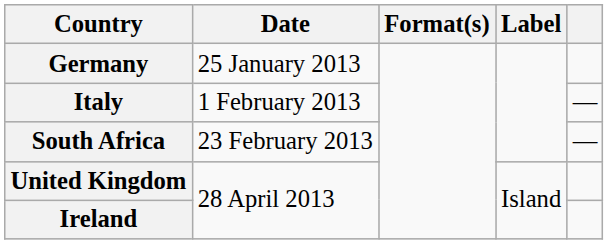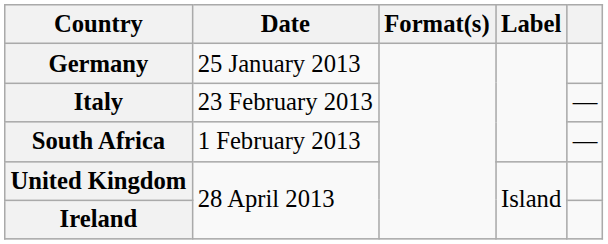Italy | Date: 1 February 2013 -> 23 February 2013
South Africa | Date: 23 February 2013 -> 1 February 2013
